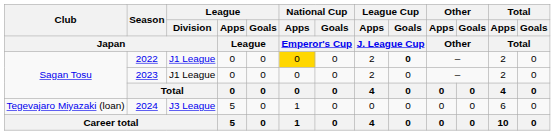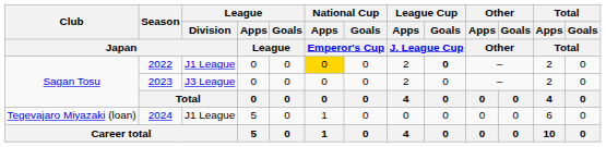2023 | League / Division / Japan: J1 League -> J3 League
2024 | League / Division / Japan: J3 League -> J1 League
